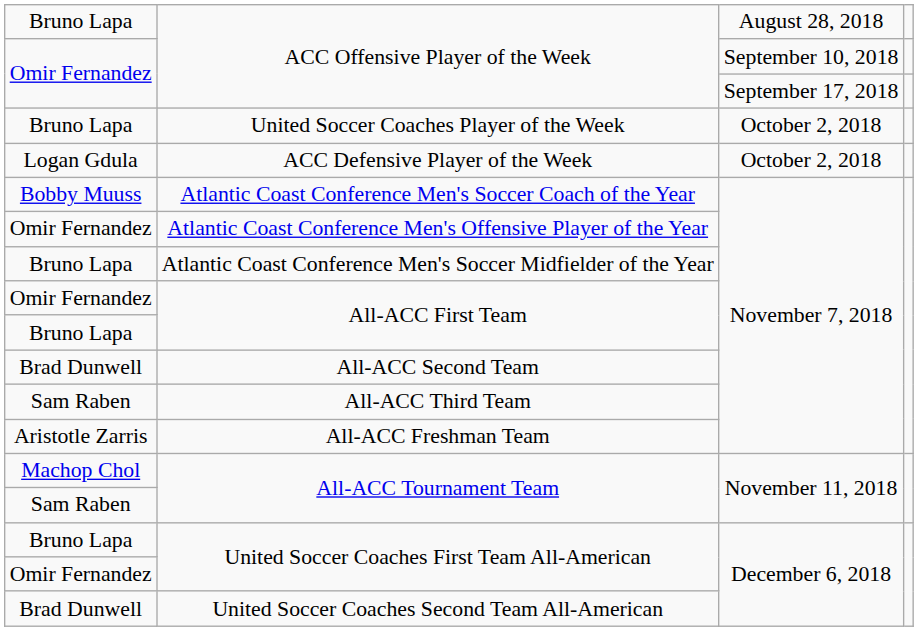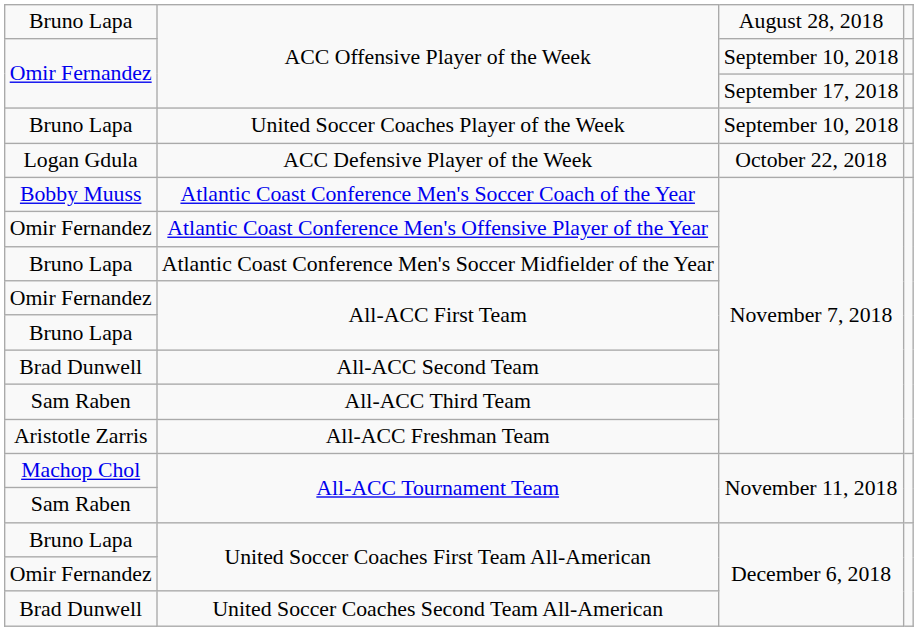United Soccer Coaches Player of the Week | column 3: October 2, 2018 -> September 10, 2018
ACC Defensive Player of the Week | column 3: October 2, 2018 -> October 22, 2018
